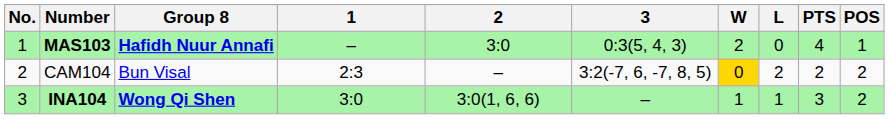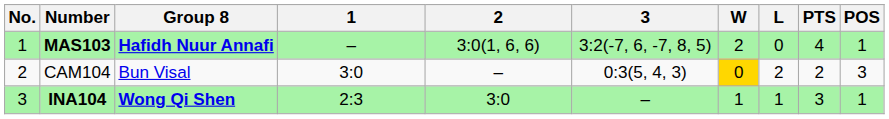MAS103 | 2: 3:0 -> 3:0(1, 6, 6)
MAS103 | 3: 0:3(5, 4, 3) -> 3:2(-7, 6, -7, 8, 5)
CAM104 | 1: 2:3 -> 3:0
CAM104 | 3: 3:2(-7, 6, -7, 8, 5) -> 0:3(5, 4, 3)
CAM104 | POS: 2 -> 3
INA104 | 1: 3:0 -> 2:3
INA104 | 2: 3:0(1, 6, 6) -> 3:0
INA104 | POS: 2 -> 1
